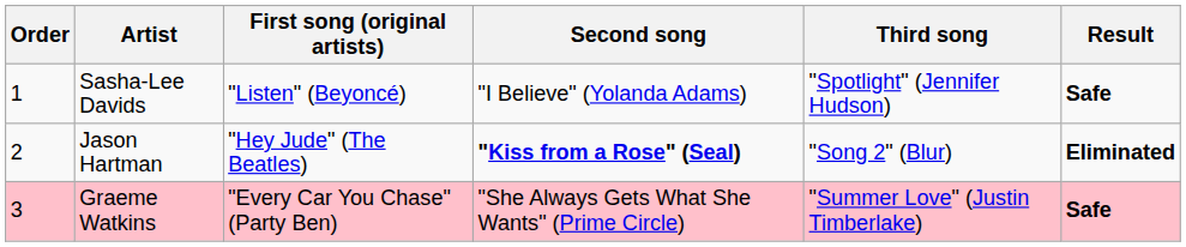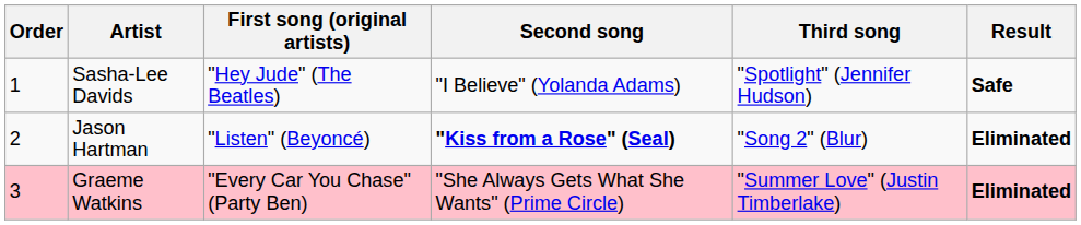Sasha-Lee Davids | First song (original artists): "Listen" (Beyoncé) -> "Hey Jude" (The Beatles)
Jason Hartman | First song (original artists): "Hey Jude" (The Beatles) -> "Listen" (Beyoncé)
Graeme Watkins | Result: Safe -> Eliminated
